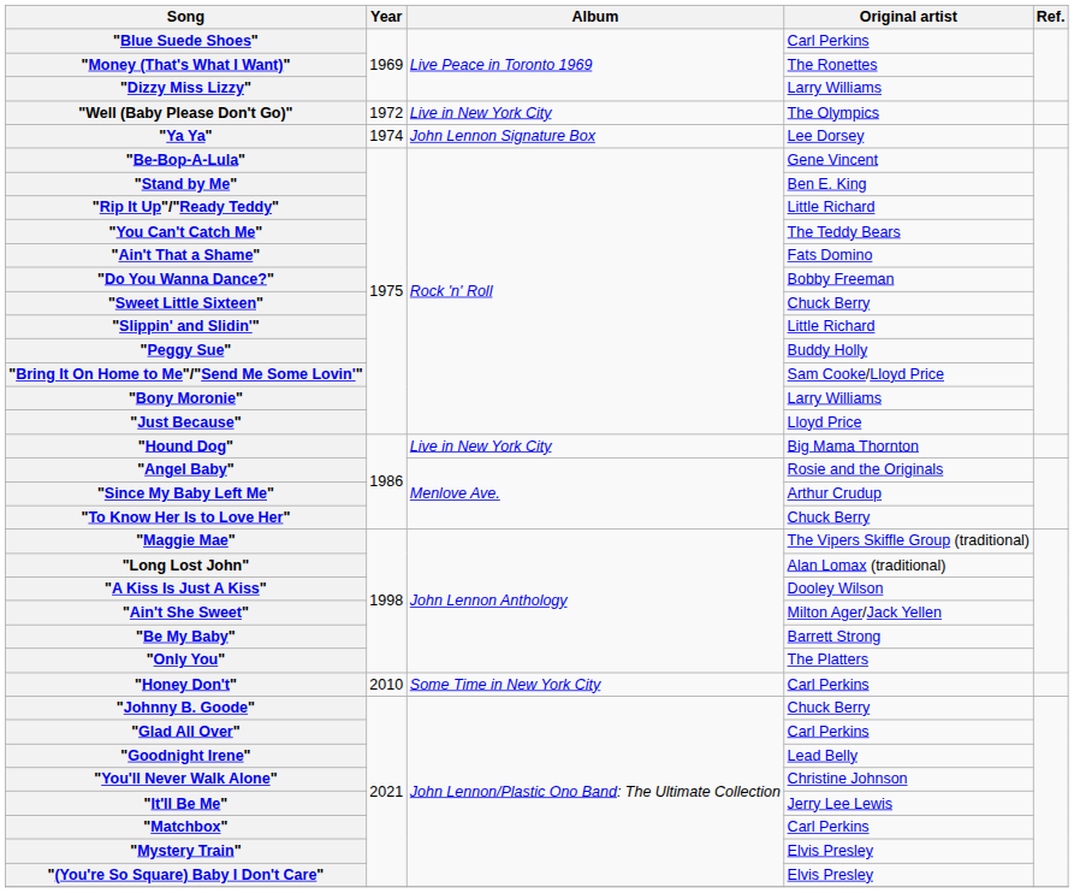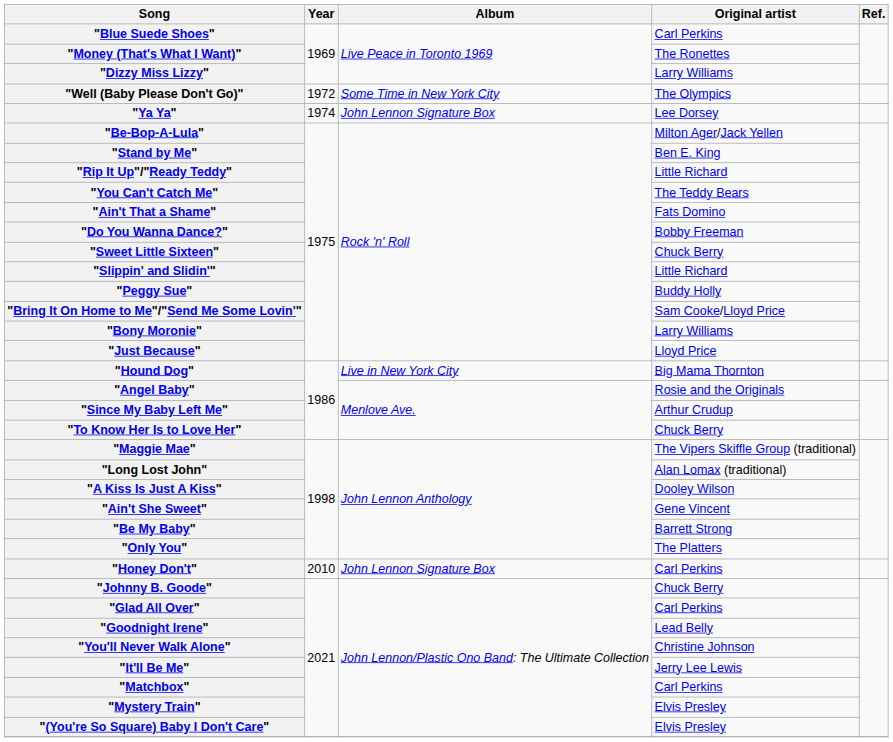"Well (Baby Please Don't Go)" | Album: Live in New York City -> Some Time in New York City
"Be-Bop-A-Lula" | Original artist: Gene Vincent -> Milton Ager/Jack Yellen
"Ain't She Sweet" | Original artist: Milton Ager/Jack Yellen -> Gene Vincent
"Honey Don't" | Album: Some Time in New York City -> John Lennon Signature Box
